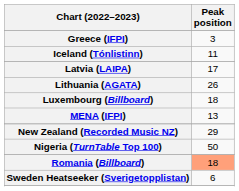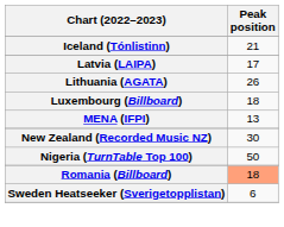- row: Greece (IFPI) | 3
Iceland (Tónlistinn) | Peak position: 11 -> 21
New Zealand (Recorded Music NZ) | Peak position: 29 -> 30
